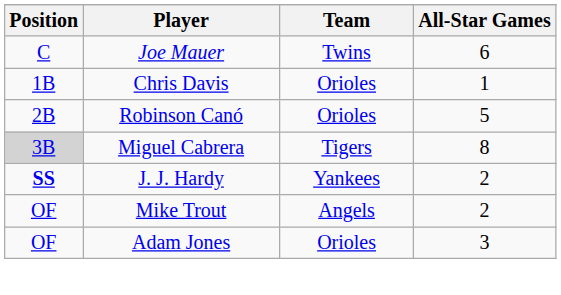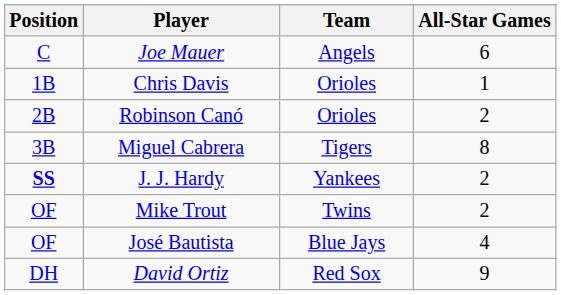Joe Mauer | Team: Twins -> Angels
Robinson Canó | All-Star Games: 5 -> 2
Miguel Cabrera | Position: lightgrey background -> no background
Mike Trout | Team: Angels -> Twins
- row: OF | Adam Jones | Orioles | 3
+ row: OF | José Bautista | Blue Jays | 4
+ row: DH | David Ortiz | Red Sox | 9
